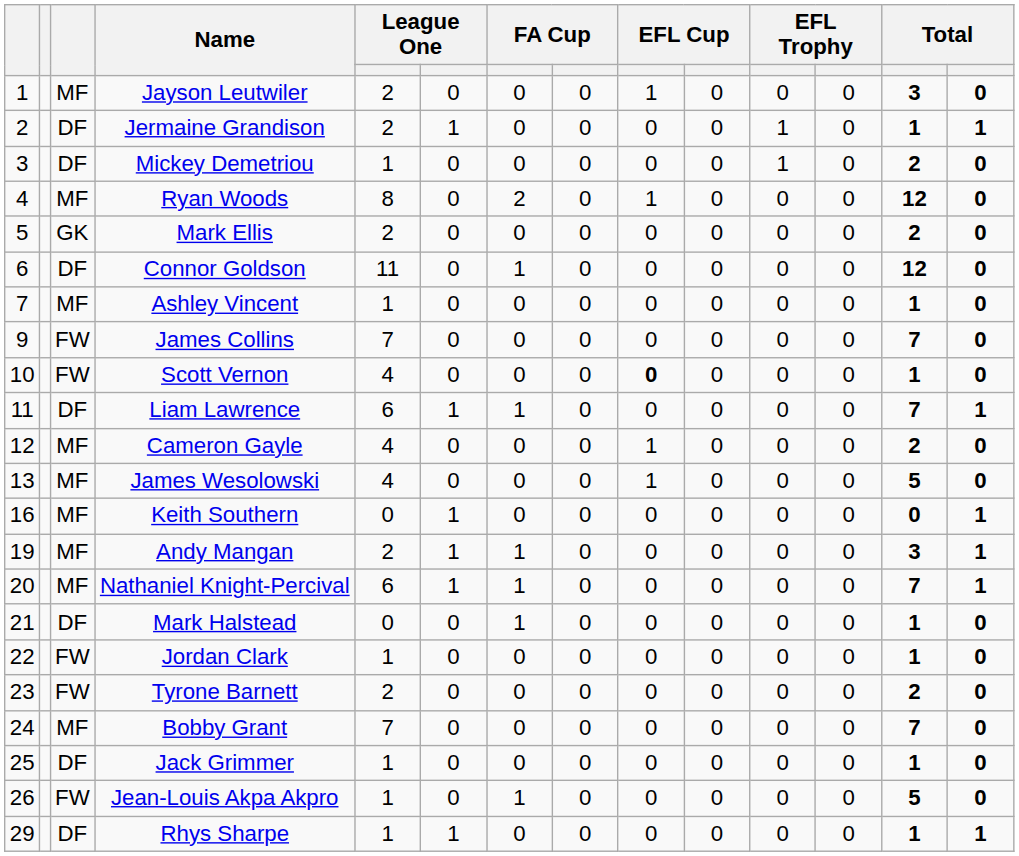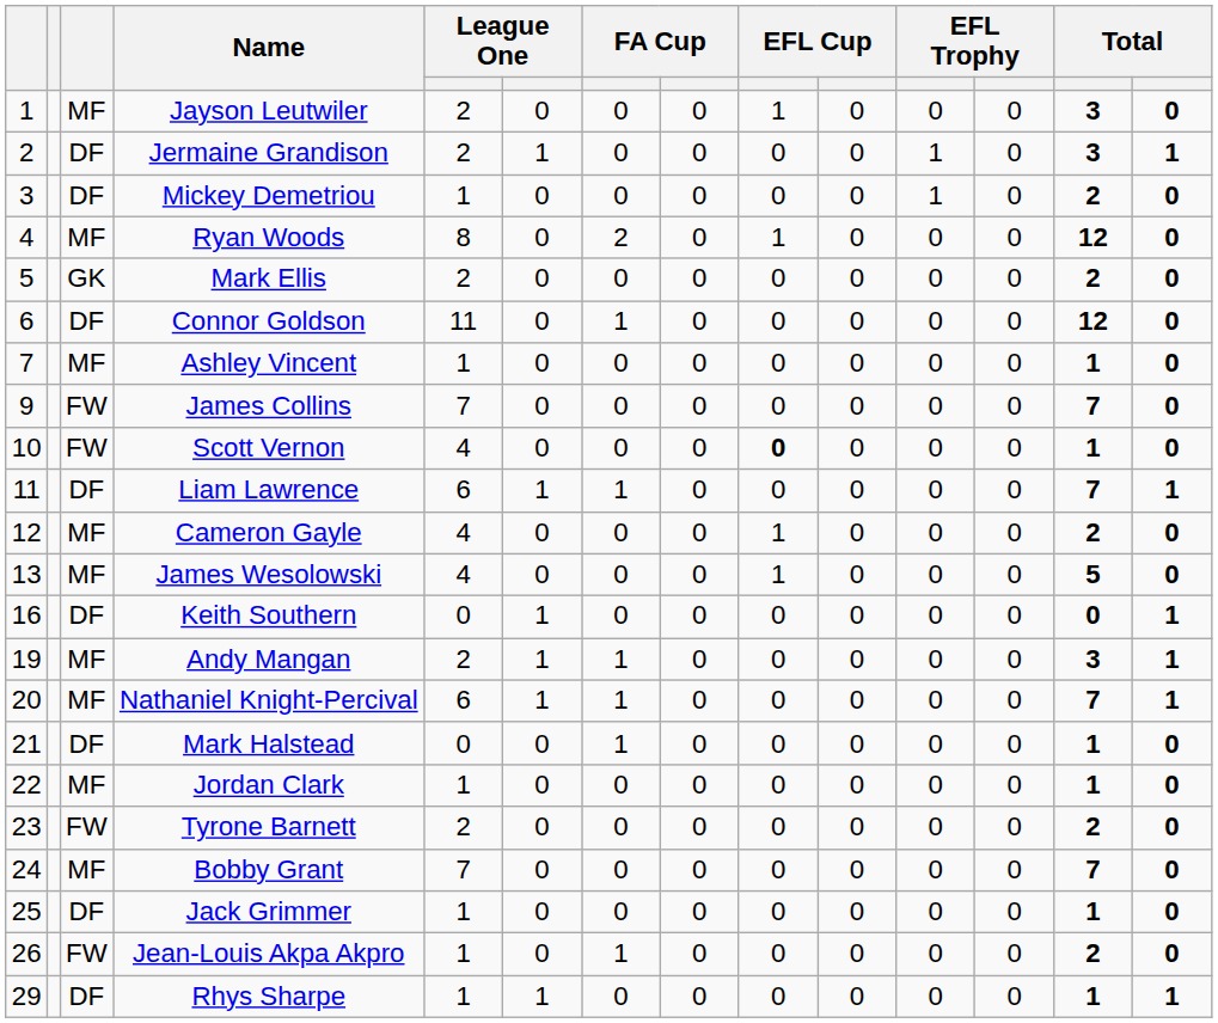Jermaine Grandison | column 13: 1 -> 3
Keith Southern | column 3: MF -> DF
Jordan Clark | column 3: FW -> MF
Jean-Louis Akpa Akpro | column 13: 5 -> 2
